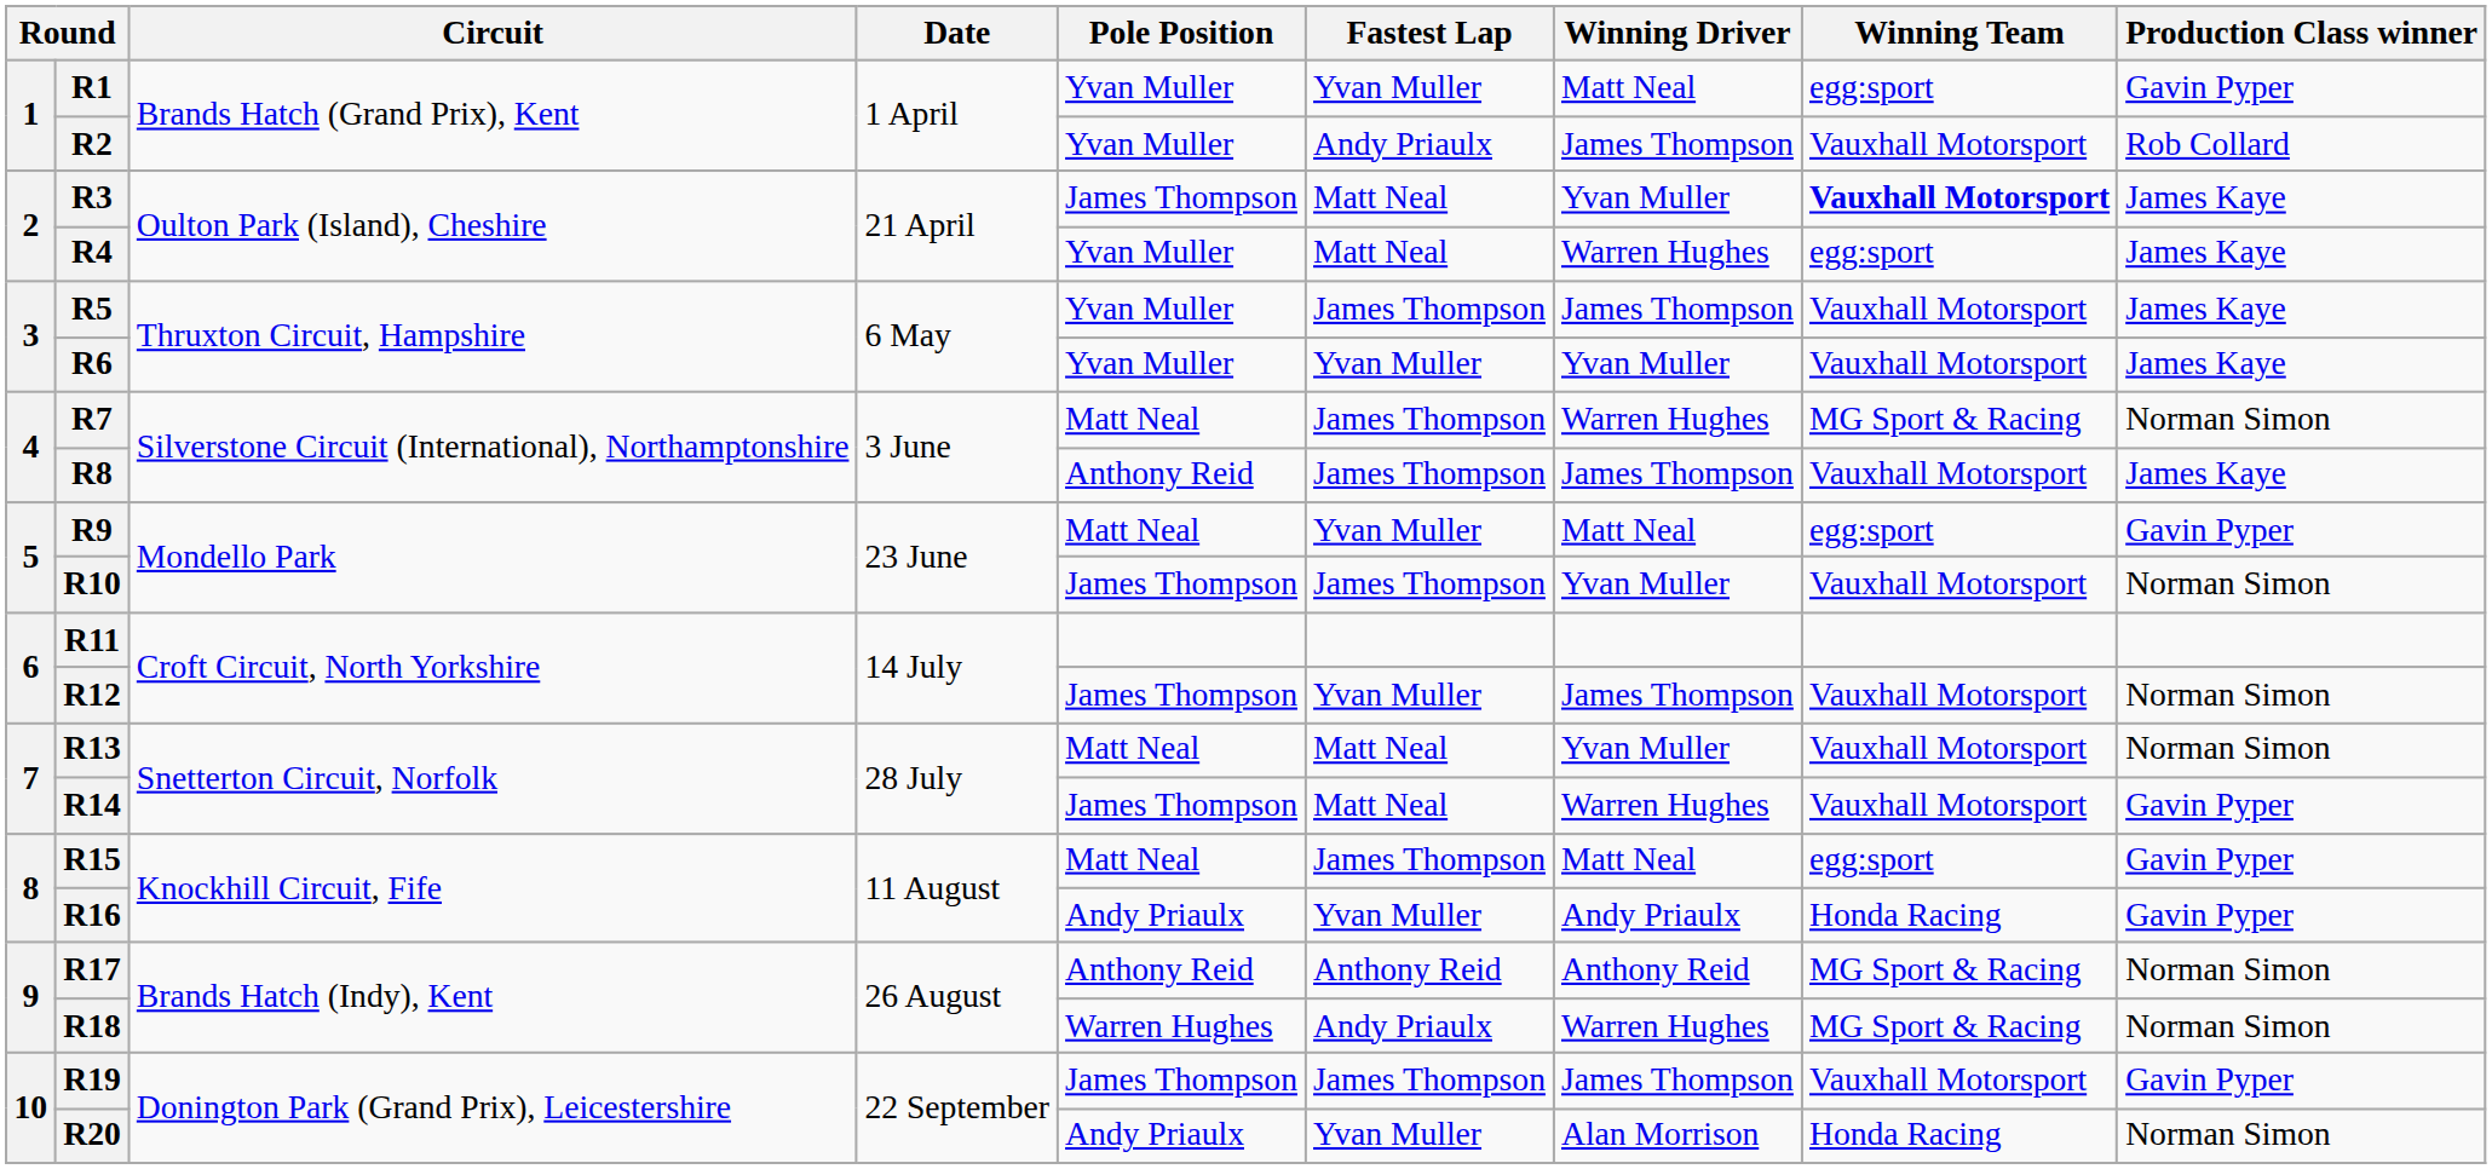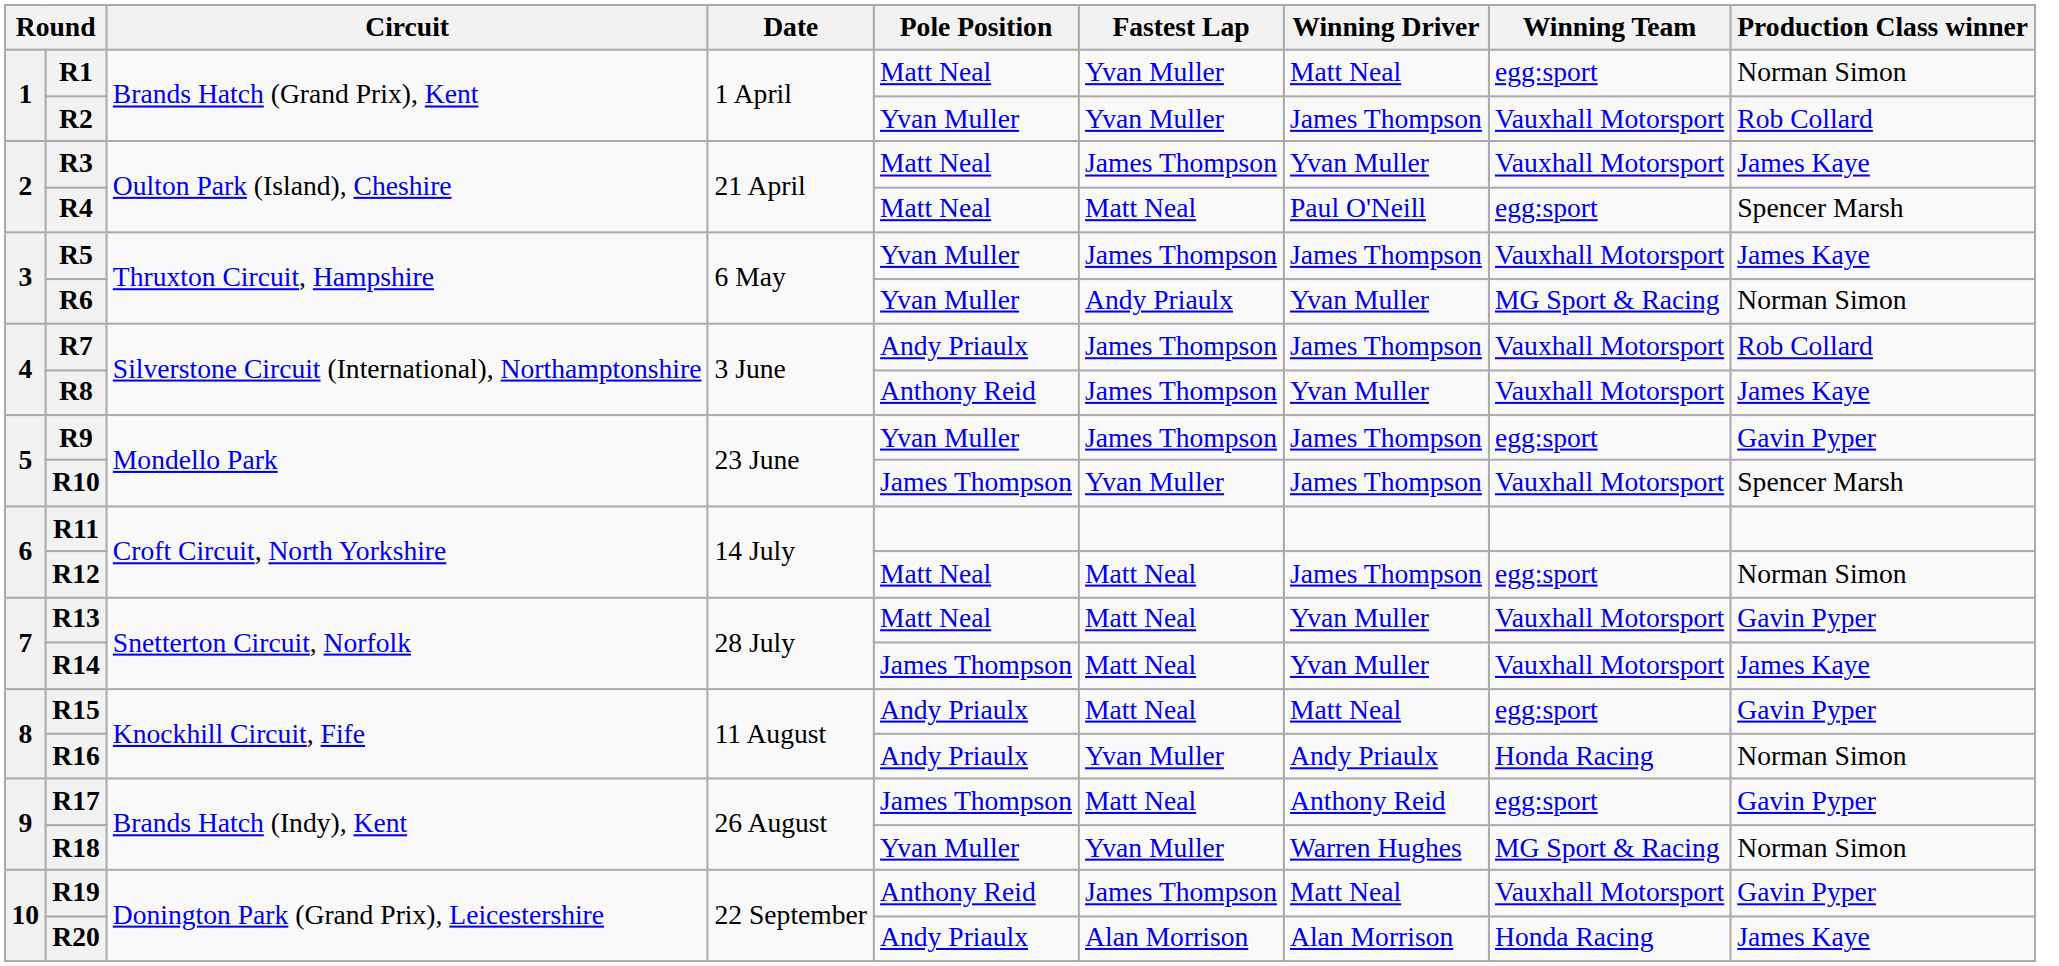R1 | Pole Position: Yvan Muller -> Matt Neal
R1 | Production Class winner: Gavin Pyper -> Norman Simon
R2 | Fastest Lap: Andy Priaulx -> Yvan Muller
R3 | Pole Position: James Thompson -> Matt Neal
R3 | Fastest Lap: Matt Neal -> James Thompson
R3 | Winning Team: bold -> normal
R4 | Pole Position: Yvan Muller -> Matt Neal
R4 | Winning Driver: Warren Hughes -> Paul O'Neill
R4 | Production Class winner: James Kaye -> Spencer Marsh
R6 | Fastest Lap: Yvan Muller -> Andy Priaulx
R6 | Winning Team: Vauxhall Motorsport -> MG Sport & Racing
R6 | Production Class winner: James Kaye -> Norman Simon
R7 | Pole Position: Matt Neal -> Andy Priaulx
R7 | Winning Driver: Warren Hughes -> James Thompson
R7 | Winning Team: MG Sport & Racing -> Vauxhall Motorsport
R7 | Production Class winner: Norman Simon -> Rob Collard
R8 | Winning Driver: James Thompson -> Yvan Muller
R9 | Pole Position: Matt Neal -> Yvan Muller
R9 | Fastest Lap: Yvan Muller -> James Thompson
R9 | Winning Driver: Matt Neal -> James Thompson
R10 | Fastest Lap: James Thompson -> Yvan Muller
R10 | Winning Driver: Yvan Muller -> James Thompson
R10 | Production Class winner: Norman Simon -> Spencer Marsh
R12 | Pole Position: James Thompson -> Matt Neal
R12 | Fastest Lap: Yvan Muller -> Matt Neal
R12 | Winning Team: Vauxhall Motorsport -> egg:sport
R13 | Production Class winner: Norman Simon -> Gavin Pyper
R14 | Winning Driver: Warren Hughes -> Yvan Muller
R14 | Production Class winner: Gavin Pyper -> James Kaye
R15 | Pole Position: Matt Neal -> Andy Priaulx
R15 | Fastest Lap: James Thompson -> Matt Neal
R16 | Production Class winner: Gavin Pyper -> Norman Simon
R17 | Pole Position: Anthony Reid -> James Thompson
R17 | Fastest Lap: Anthony Reid -> Matt Neal
R17 | Winning Team: MG Sport & Racing -> egg:sport
R17 | Production Class winner: Norman Simon -> Gavin Pyper
R18 | Pole Position: Warren Hughes -> Yvan Muller
R18 | Fastest Lap: Andy Priaulx -> Yvan Muller
R19 | Pole Position: James Thompson -> Anthony Reid
R19 | Winning Driver: James Thompson -> Matt Neal
R20 | Fastest Lap: Yvan Muller -> Alan Morrison
R20 | Production Class winner: Norman Simon -> James Kaye
